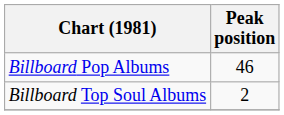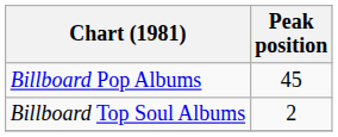Billboard Pop Albums | Peak position: 46 -> 45
